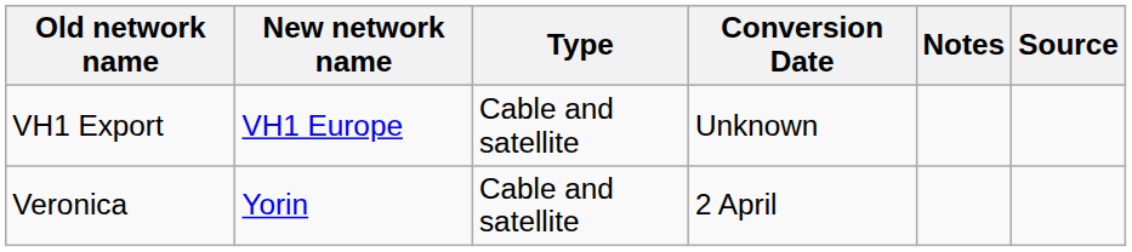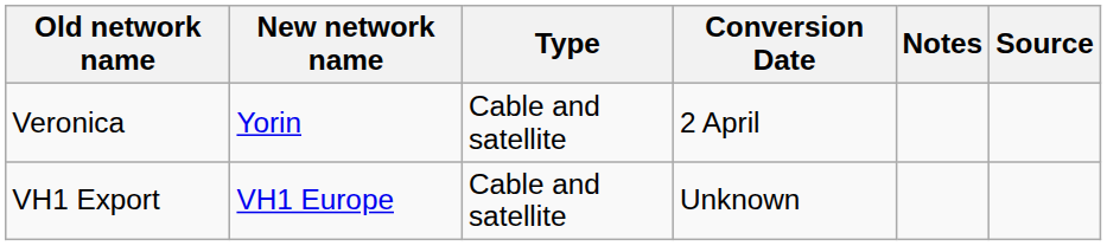rows swapped: Veronica <-> VH1 Export
